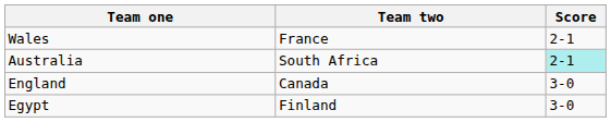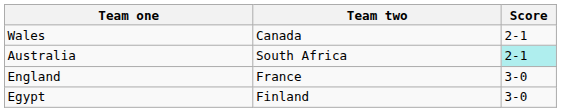Wales | Team two: France -> Canada
England | Team two: Canada -> France
